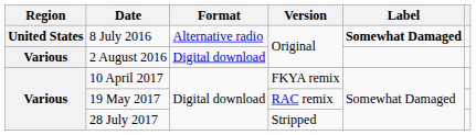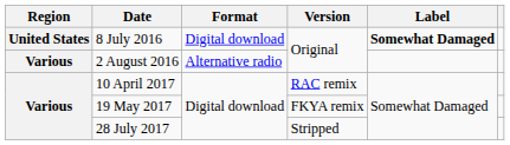8 July 2016 | Format: Alternative radio -> Digital download
2 August 2016 | Format: Digital download -> Alternative radio
10 April 2017 | Version: FKYA remix -> RAC remix
19 May 2017 | Version: RAC remix -> FKYA remix
